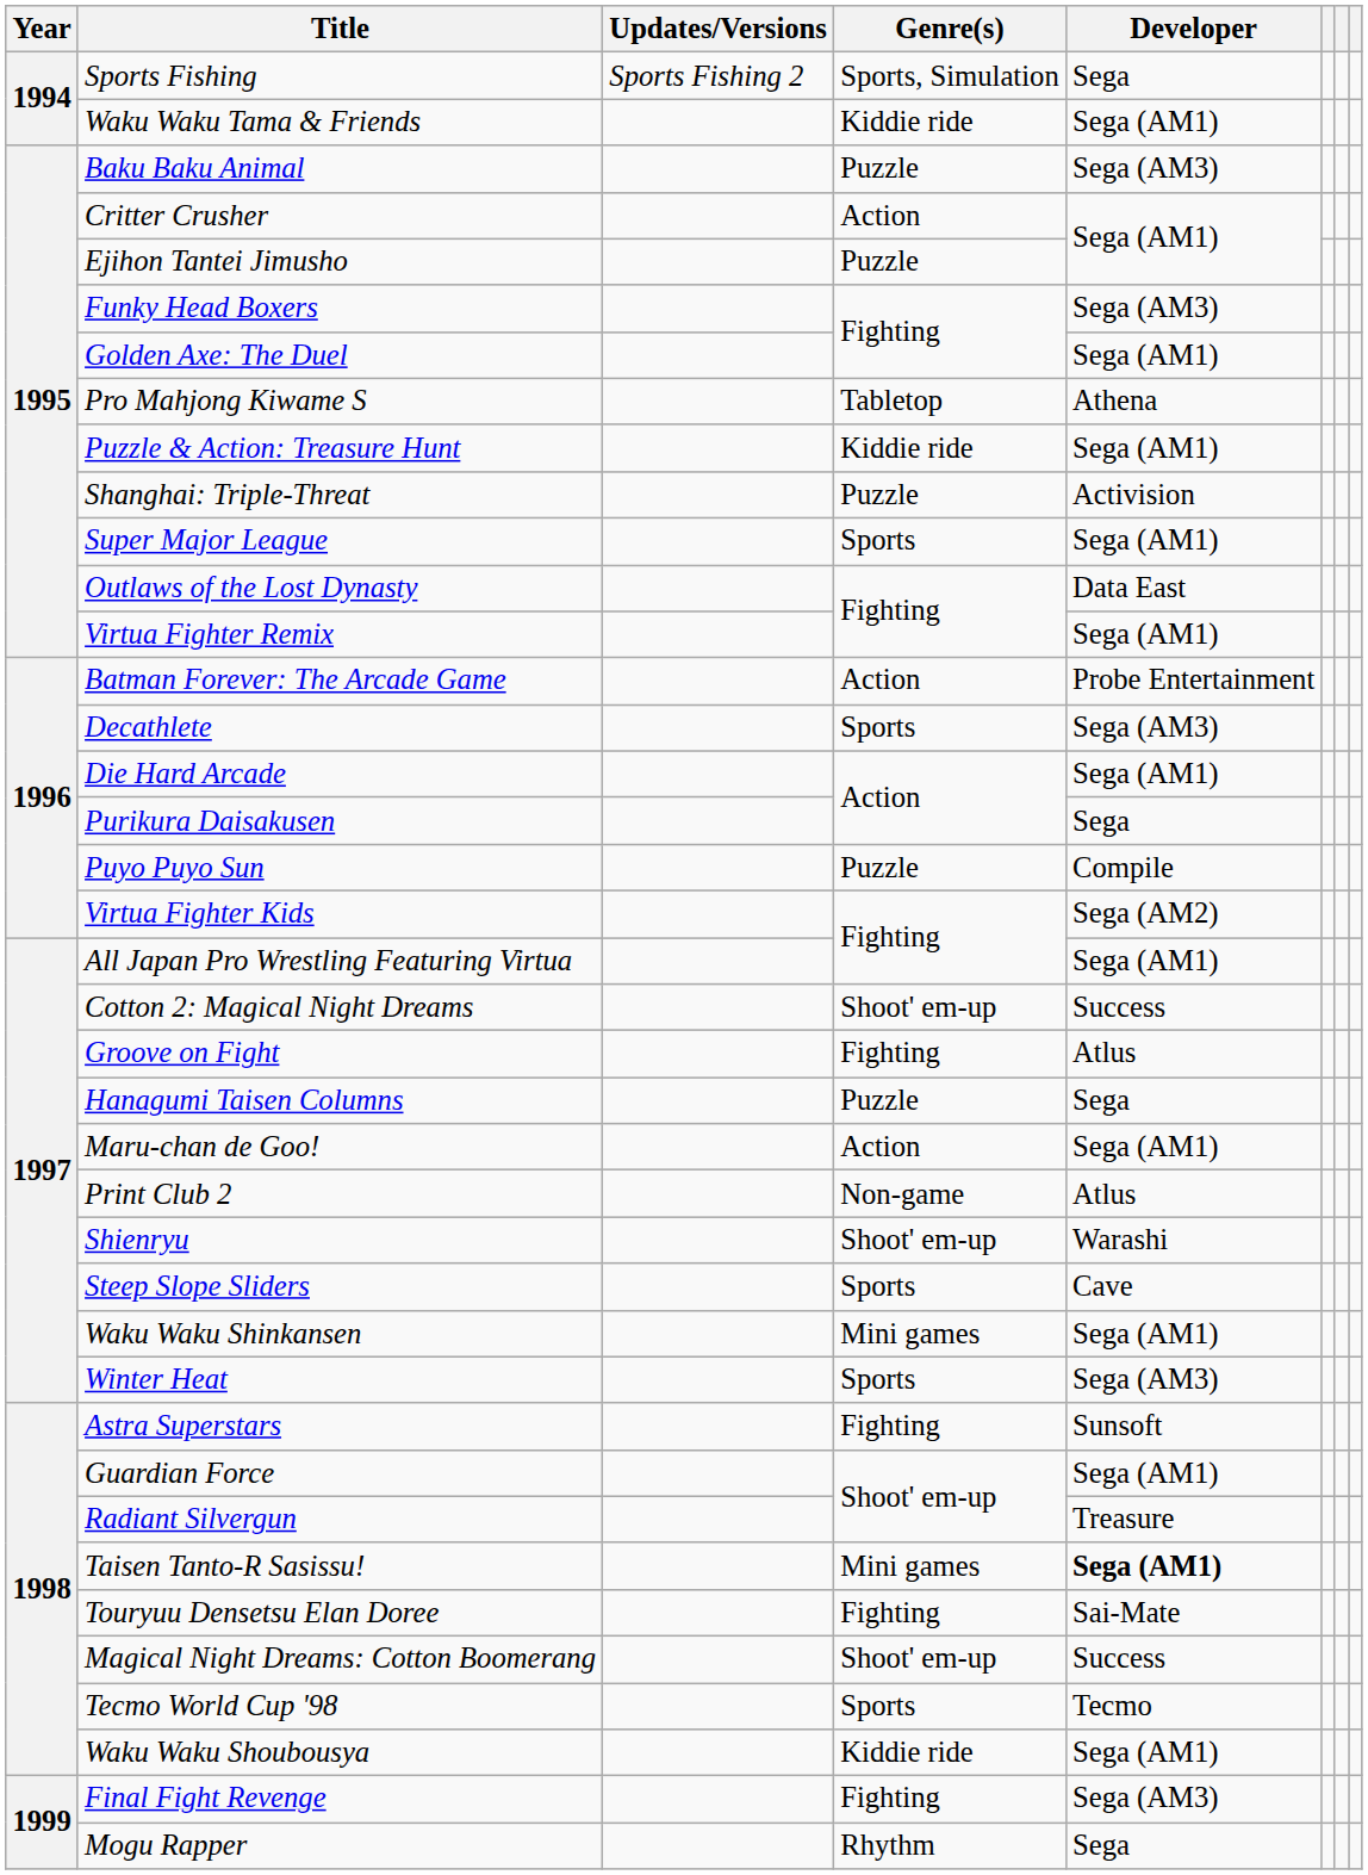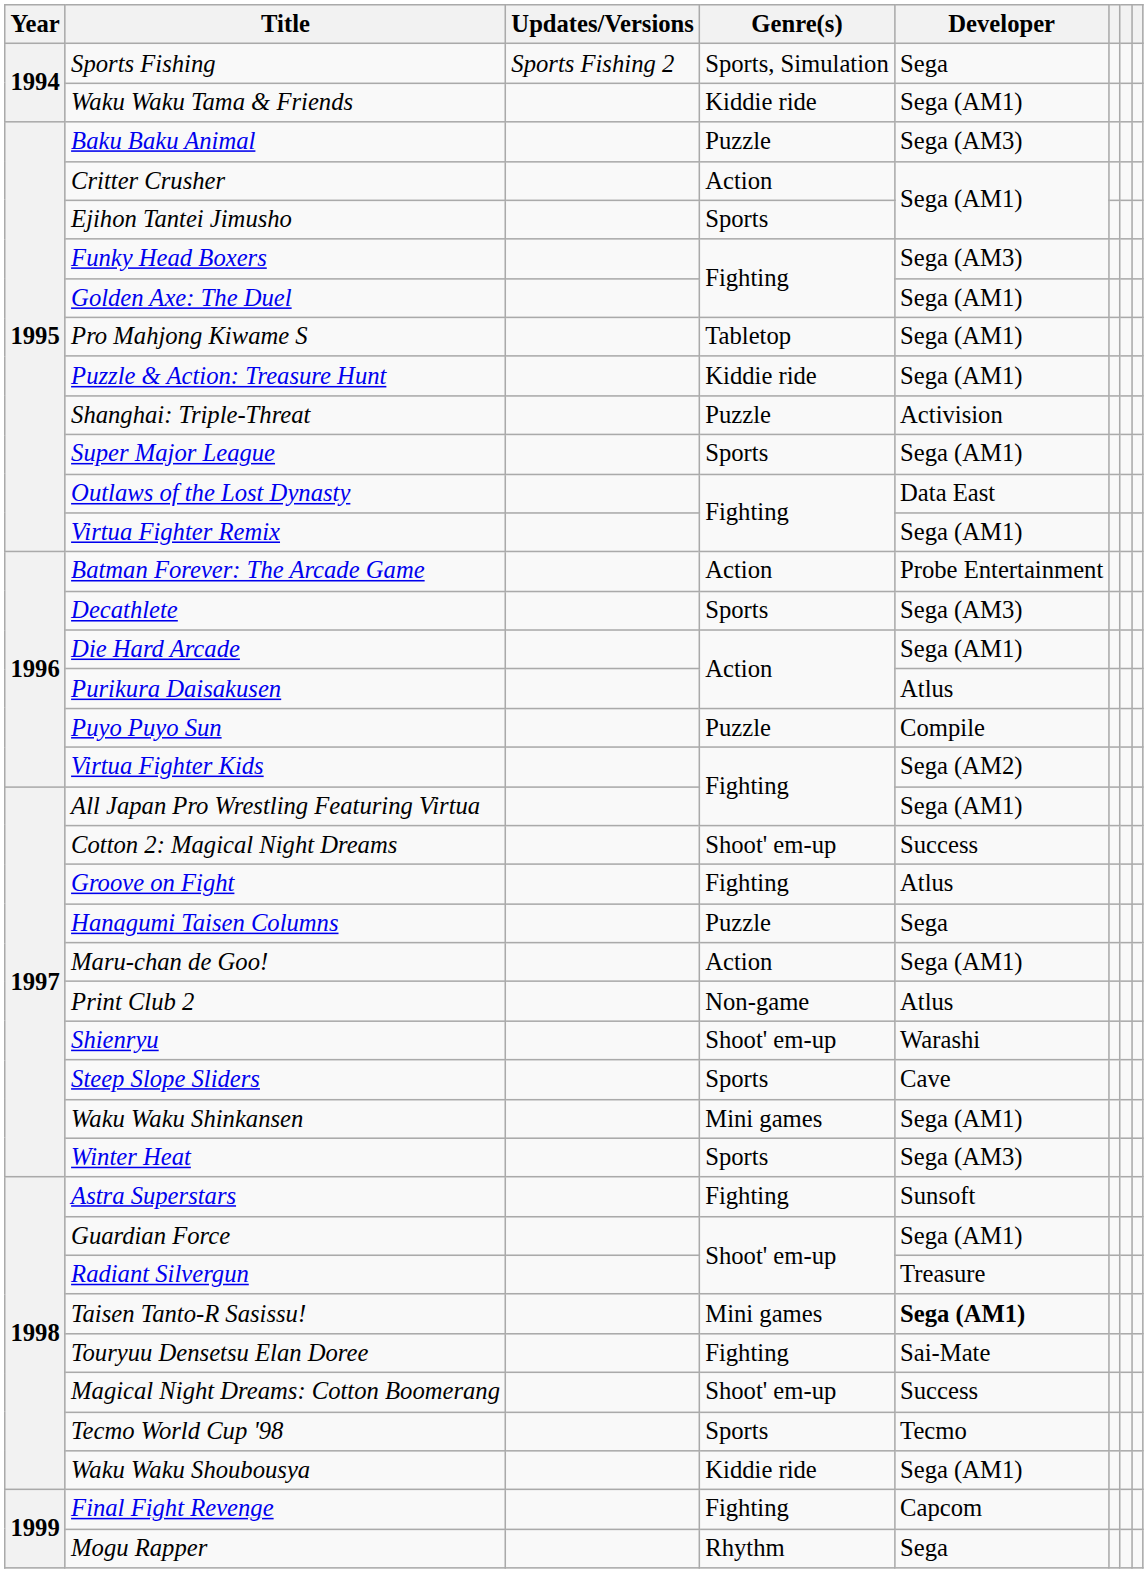Ejihon Tantei Jimusho | Genre(s): Puzzle -> Sports
Pro Mahjong Kiwame S | Developer: Athena -> Sega (AM1)
Purikura Daisakusen | Developer: Sega -> Atlus
Final Fight Revenge | Developer: Sega (AM3) -> Capcom
